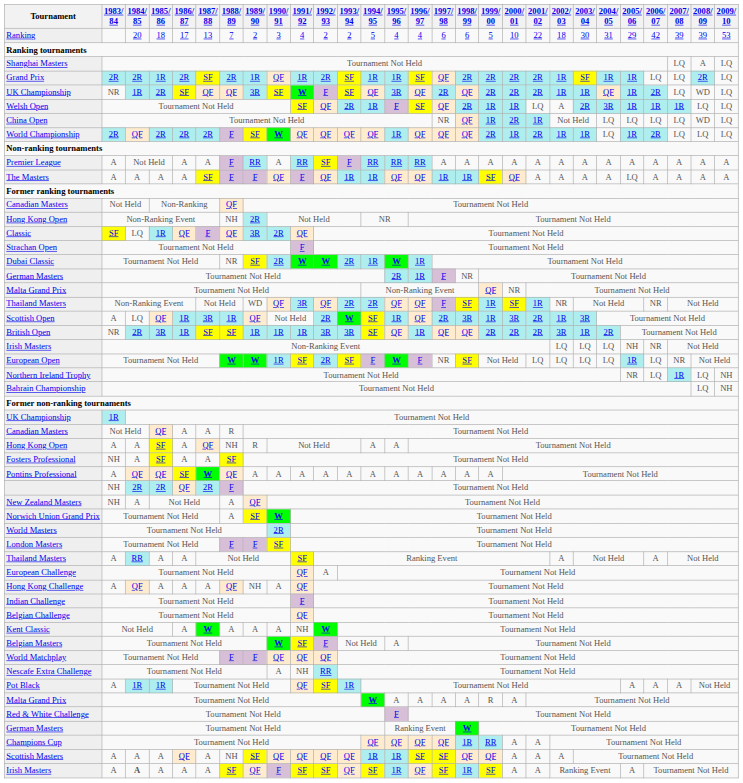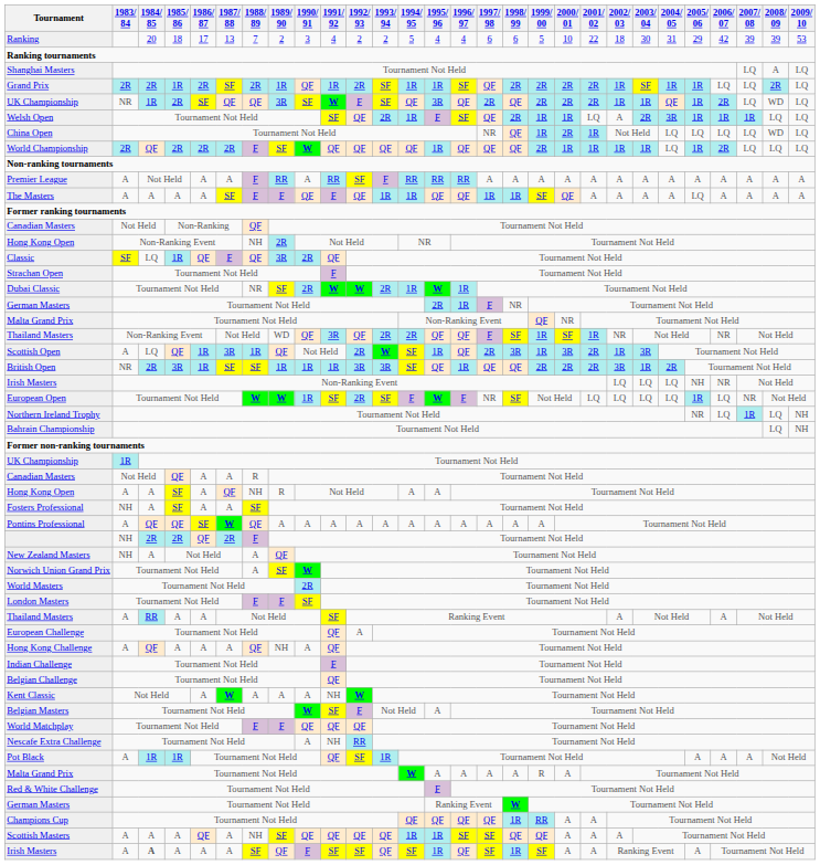World Championship | 2001/ 02: 2R -> 1R
